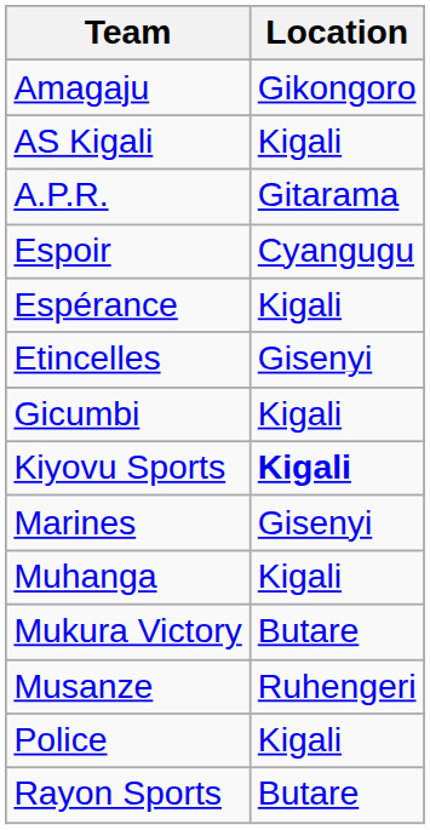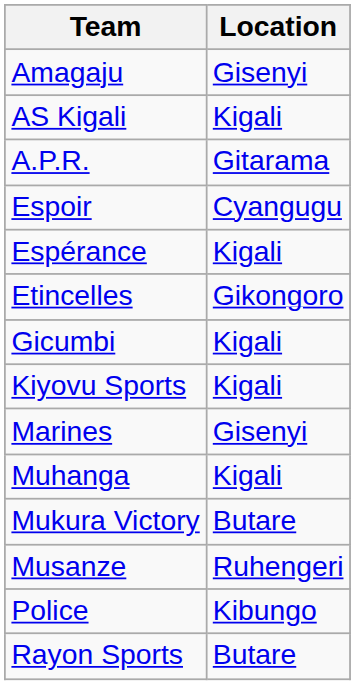Amagaju | Location: Gikongoro -> Gisenyi
Etincelles | Location: Gisenyi -> Gikongoro
Kiyovu Sports | Location: bold -> normal
Police | Location: Kigali -> Kibungo
